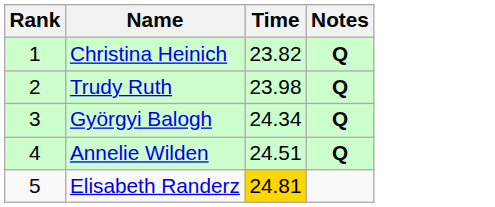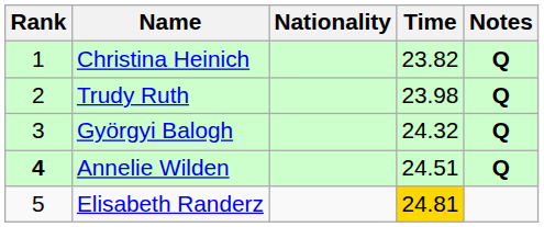+ column: Nationality
Györgyi Balogh | Time: 24.34 -> 24.32
Annelie Wilden | Rank: normal -> bold
